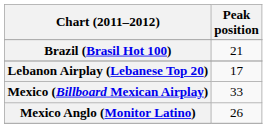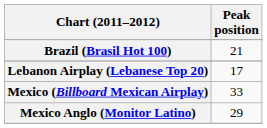Mexico Anglo (Monitor Latino) | Peak position: 26 -> 29
